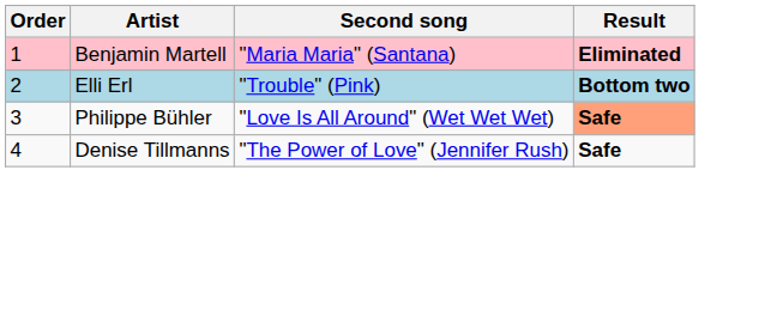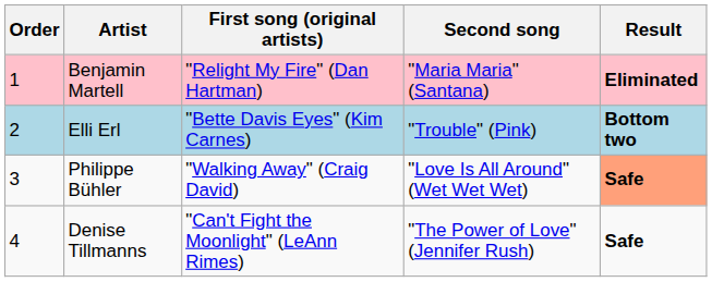+ column: First song (original artists) | "Relight My Fire" (Dan Hartman) | "Bette Davis Eyes" (Kim Carnes) | "Walking Away" (Craig David) | "Can't Fight the Moonlight" (LeAnn Rimes)
